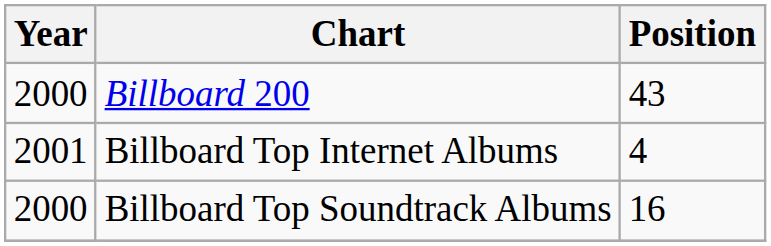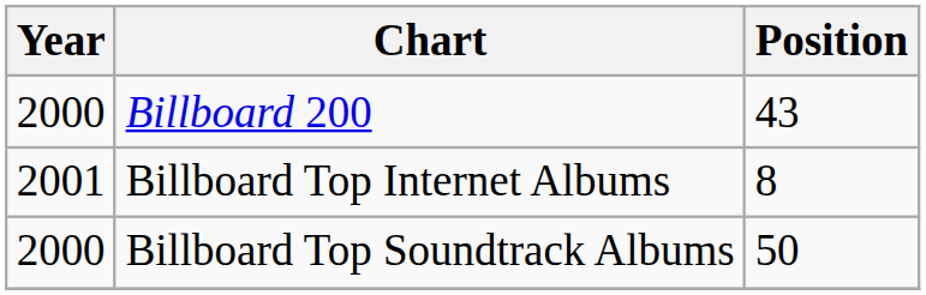Billboard Top Internet Albums | Position: 4 -> 8
Billboard Top Soundtrack Albums | Position: 16 -> 50
